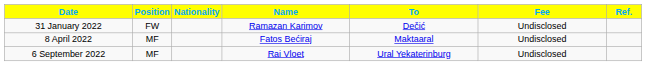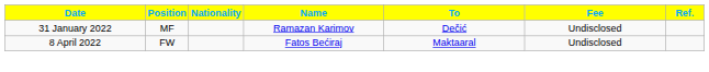31 January 2022 | Position: FW -> MF
8 April 2022 | Position: MF -> FW
- row: 6 September 2022 | MF | Rai Vloet | Ural Yekaterinburg | Undisclosed
